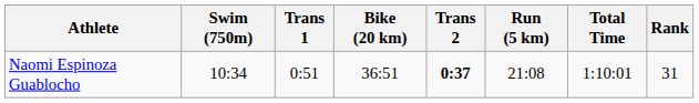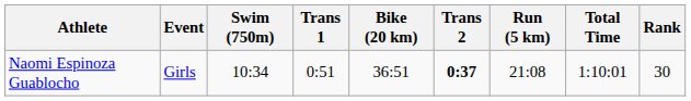+ column: Event | Girls
Naomi Espinoza Guablocho | Rank: 31 -> 30
